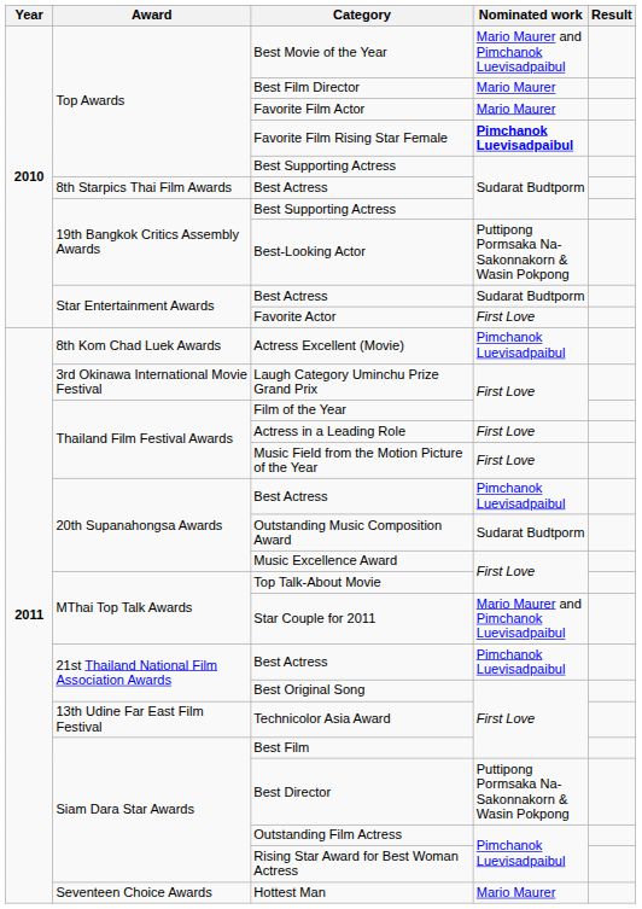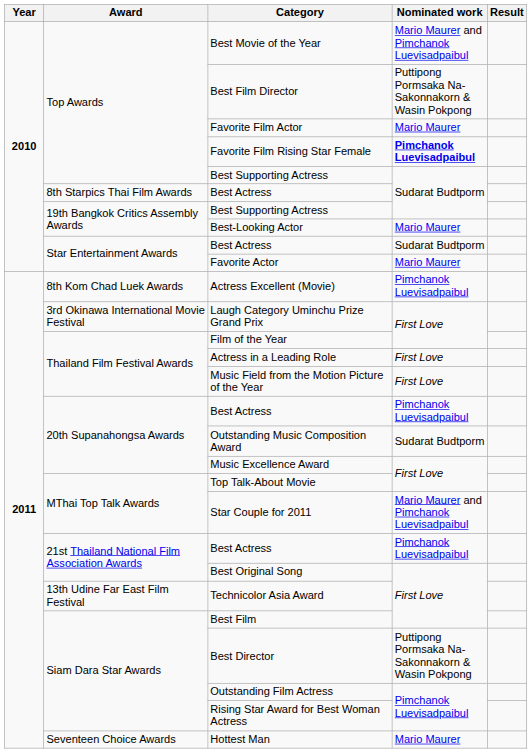Best Film Director | Nominated work: Mario Maurer -> Puttipong Pormsaka Na-Sakonnakorn & Wasin Pokpong
Best-Looking Actor | Nominated work: Puttipong Pormsaka Na-Sakonnakorn & Wasin Pokpong -> Mario Maurer
Favorite Actor | Nominated work: First Love -> Mario Maurer
